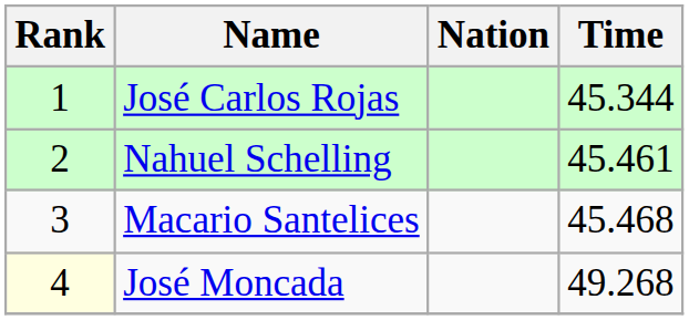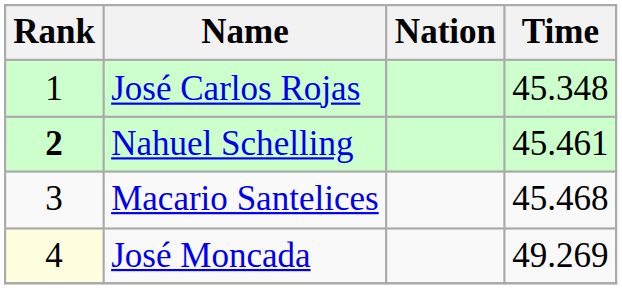José Carlos Rojas | Time: 45.344 -> 45.348
Nahuel Schelling | Rank: normal -> bold
José Moncada | Time: 49.268 -> 49.269
